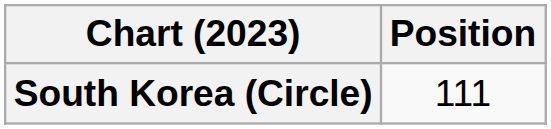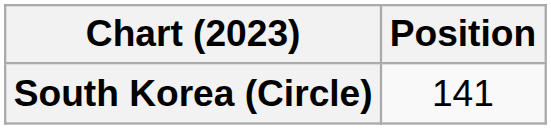South Korea (Circle) | Position: 111 -> 141
